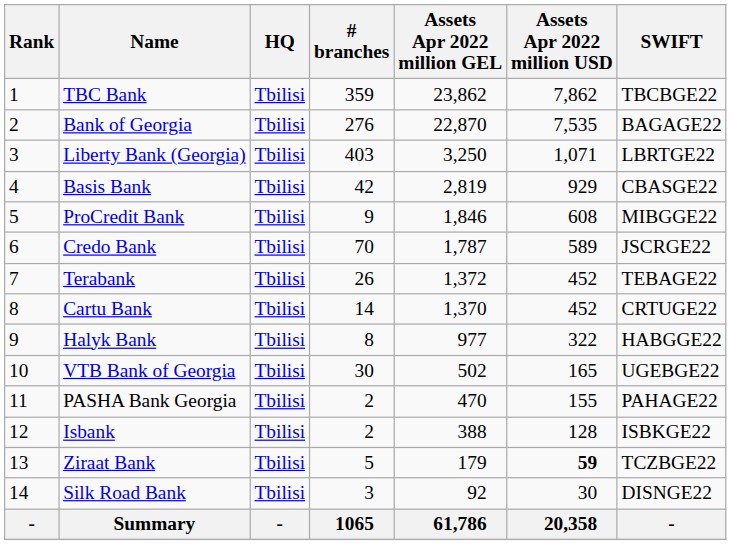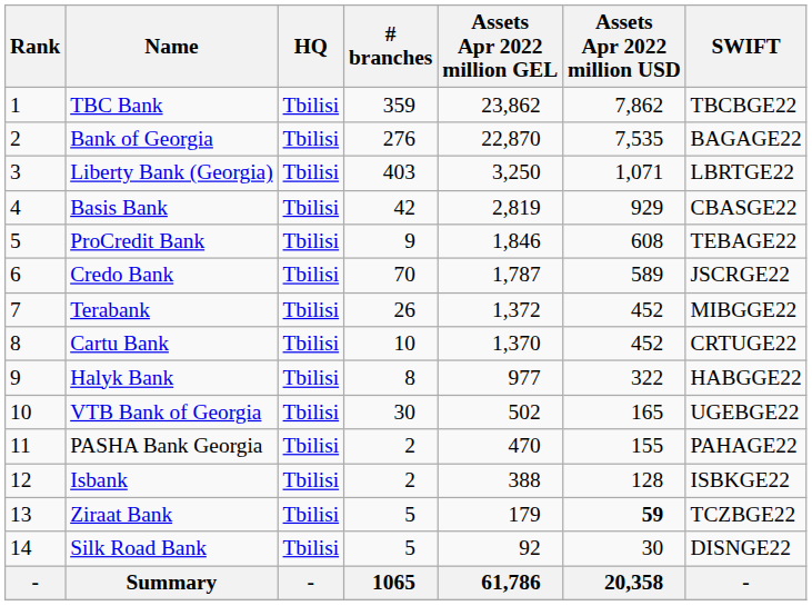ProCredit Bank | SWIFT: MIBGGE22 -> TEBAGE22
Terabank | SWIFT: TEBAGE22 -> MIBGGE22
Cartu Bank | # branches: 14 -> 10
Silk Road Bank | # branches: 3 -> 5
